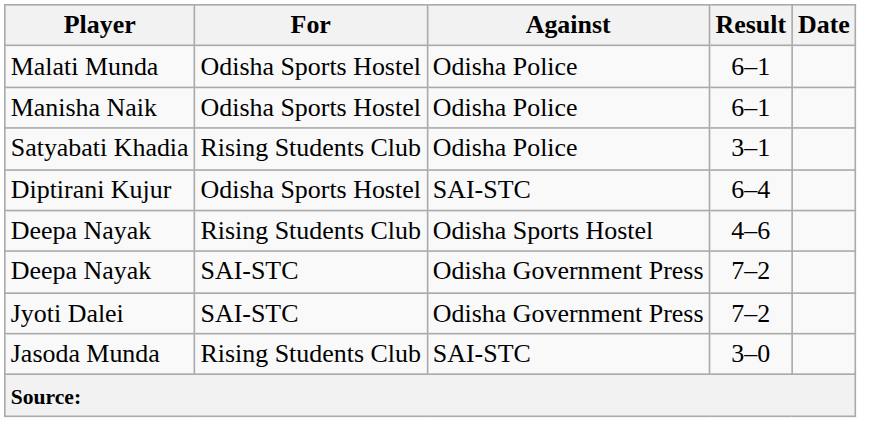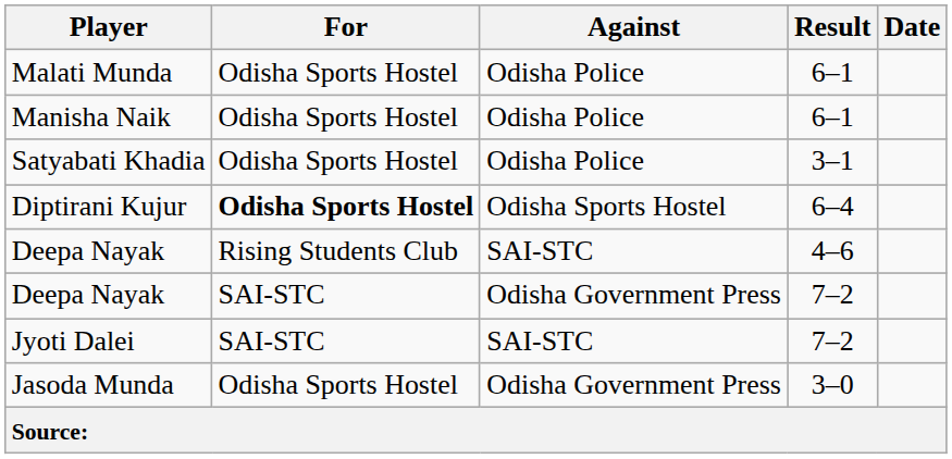Satyabati Khadia | For: Rising Students Club -> Odisha Sports Hostel
Diptirani Kujur | For: normal -> bold
Diptirani Kujur | Against: SAI-STC -> Odisha Sports Hostel
Deepa Nayak / 4–6 | Against: Odisha Sports Hostel -> SAI-STC
Jyoti Dalei | Against: Odisha Government Press -> SAI-STC
Jasoda Munda | For: Rising Students Club -> Odisha Sports Hostel
Jasoda Munda | Against: SAI-STC -> Odisha Government Press
